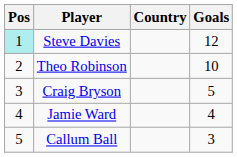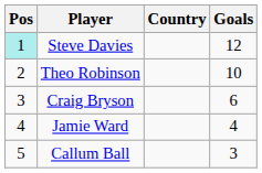Craig Bryson | Goals: 5 -> 6
